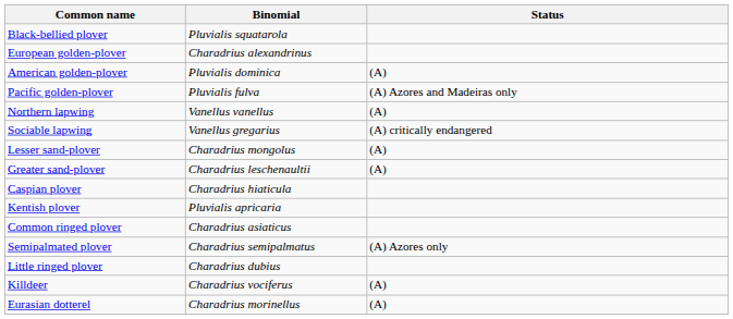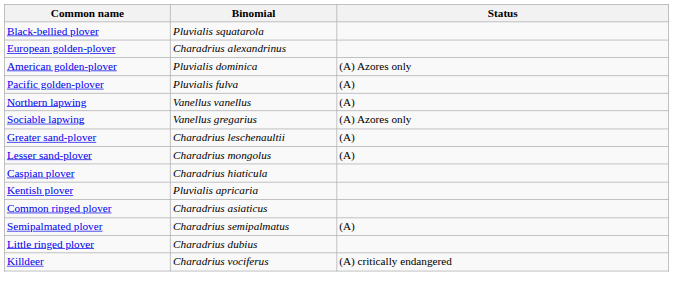American golden-plover | Status: (A) -> (A) Azores only
Pacific golden-plover | Status: (A) Azores and Madeiras only -> (A)
Sociable lapwing | Status: (A) critically endangered -> (A) Azores only
rows swapped: Lesser sand-plover <-> Greater sand-plover
Semipalmated plover | Status: (A) Azores only -> (A)
Killdeer | Status: (A) -> (A) critically endangered
- row: Eurasian dotterel | Charadrius morinellus | (A)
